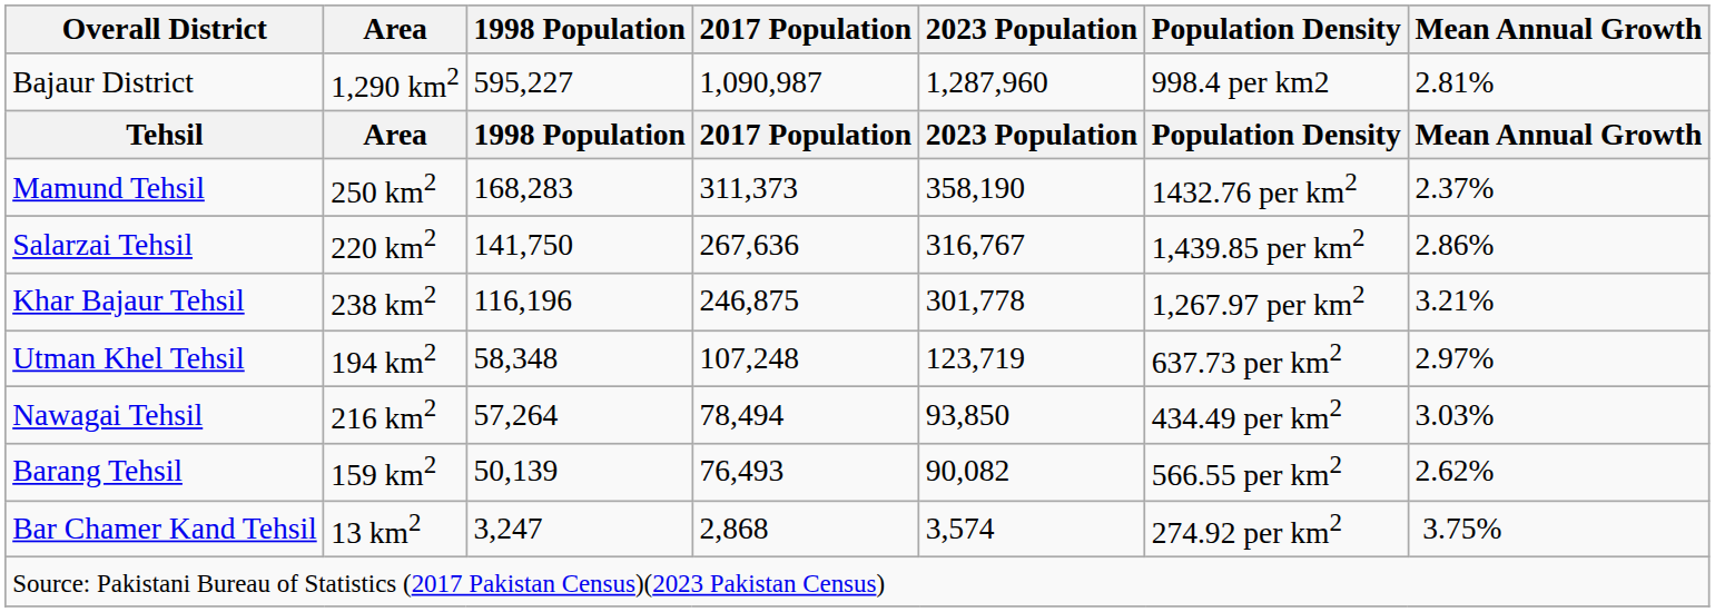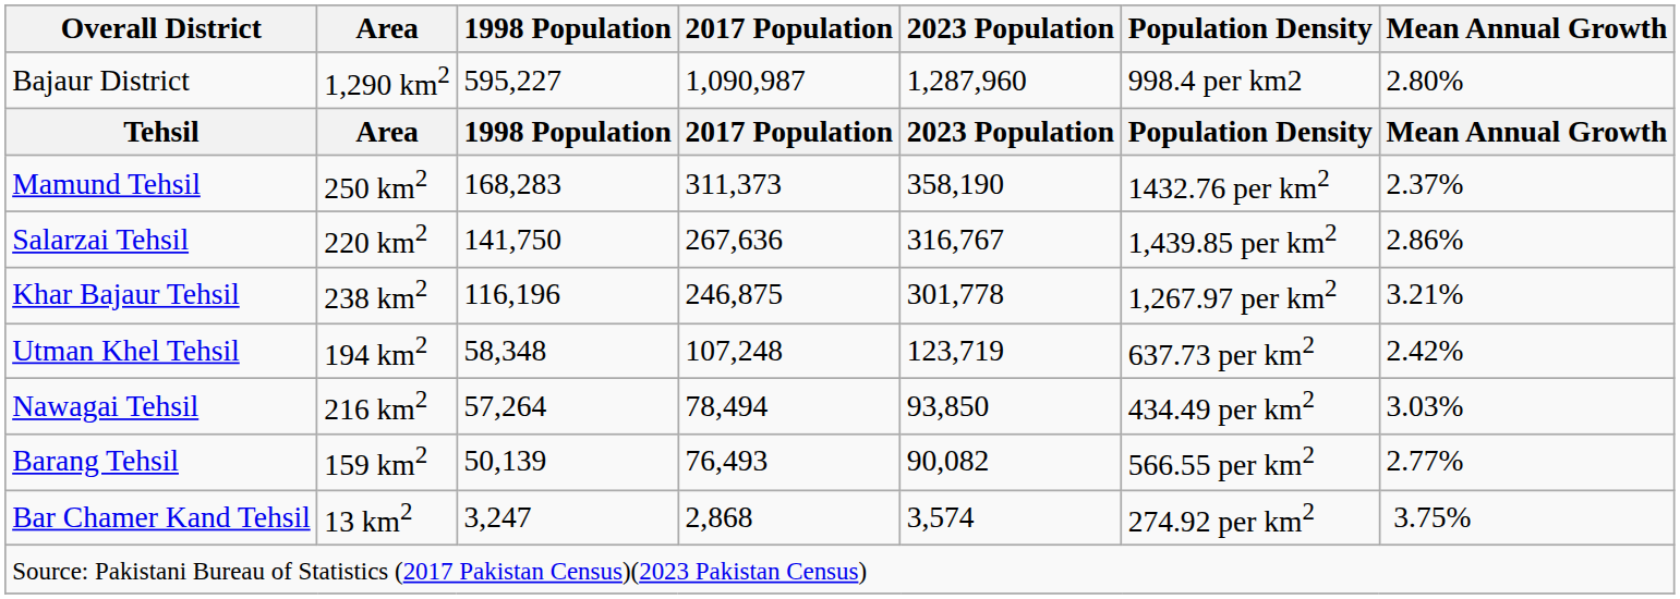Bajaur District | Mean Annual Growth: 2.81% -> 2.80%
Utman Khel Tehsil | Mean Annual Growth: 2.97% -> 2.42%
Barang Tehsil | Mean Annual Growth: 2.62% -> 2.77%
